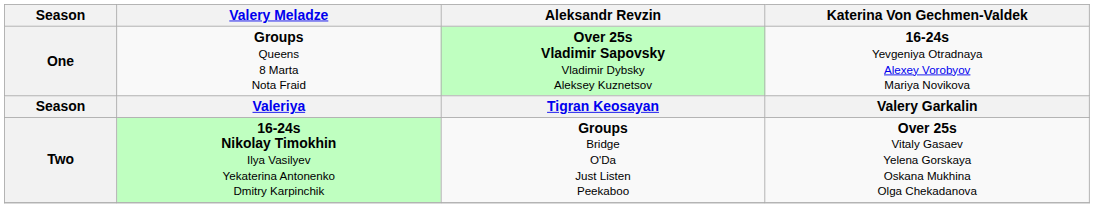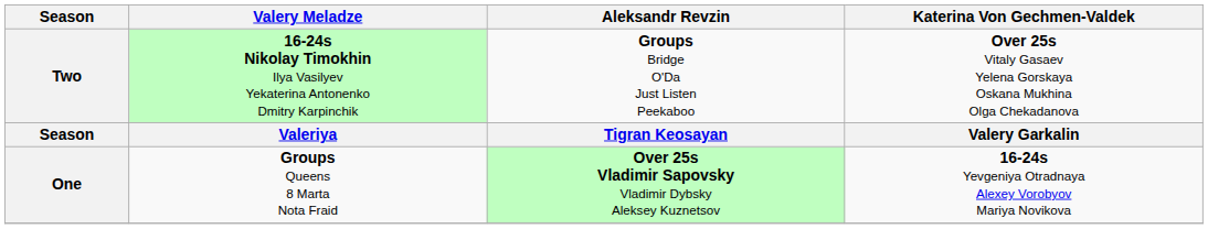rows swapped: One <-> Two
